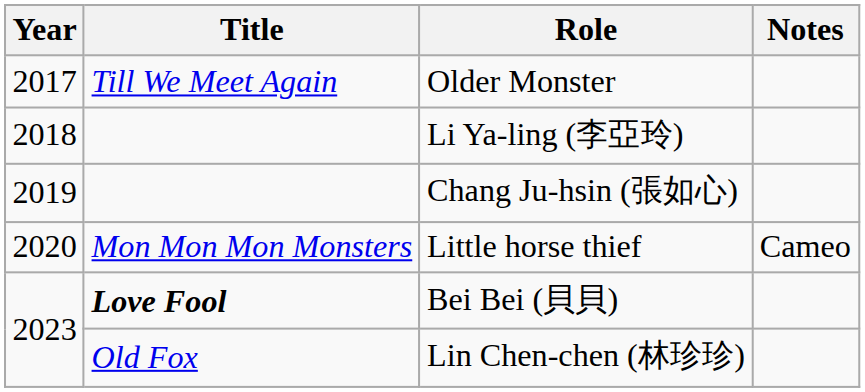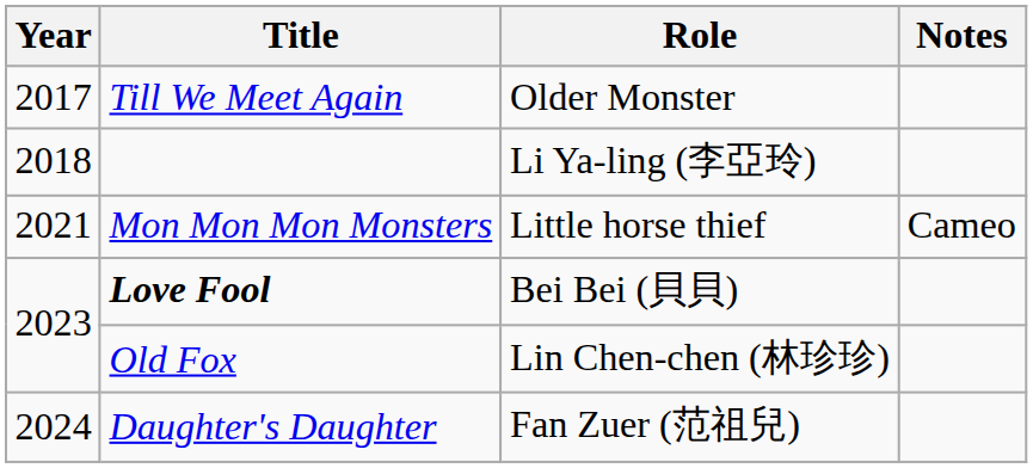- row: 2019 | Chang Ju-hsin (張如心)
Little horse thief | Year: 2020 -> 2021
+ row: 2024 | Daughter's Daughter | Fan Zuer (范祖兒)
